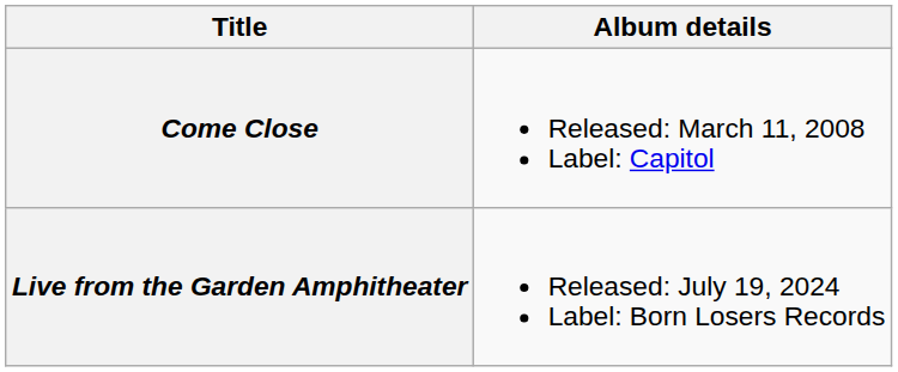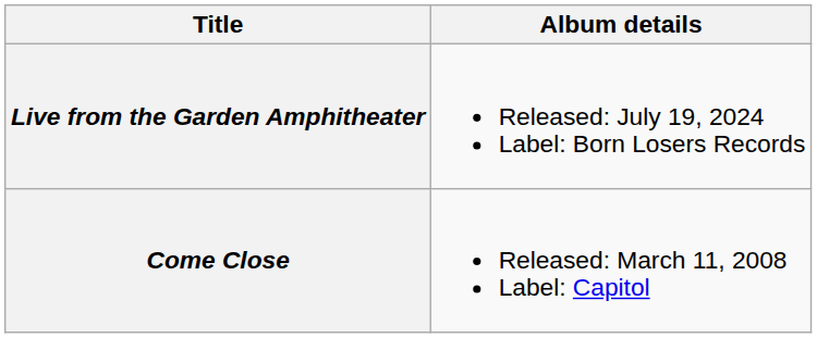rows swapped: Come Close <-> Live from the Garden Amphitheater
